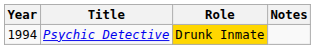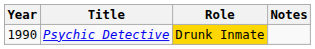Psychic Detective | Year: 1994 -> 1990
